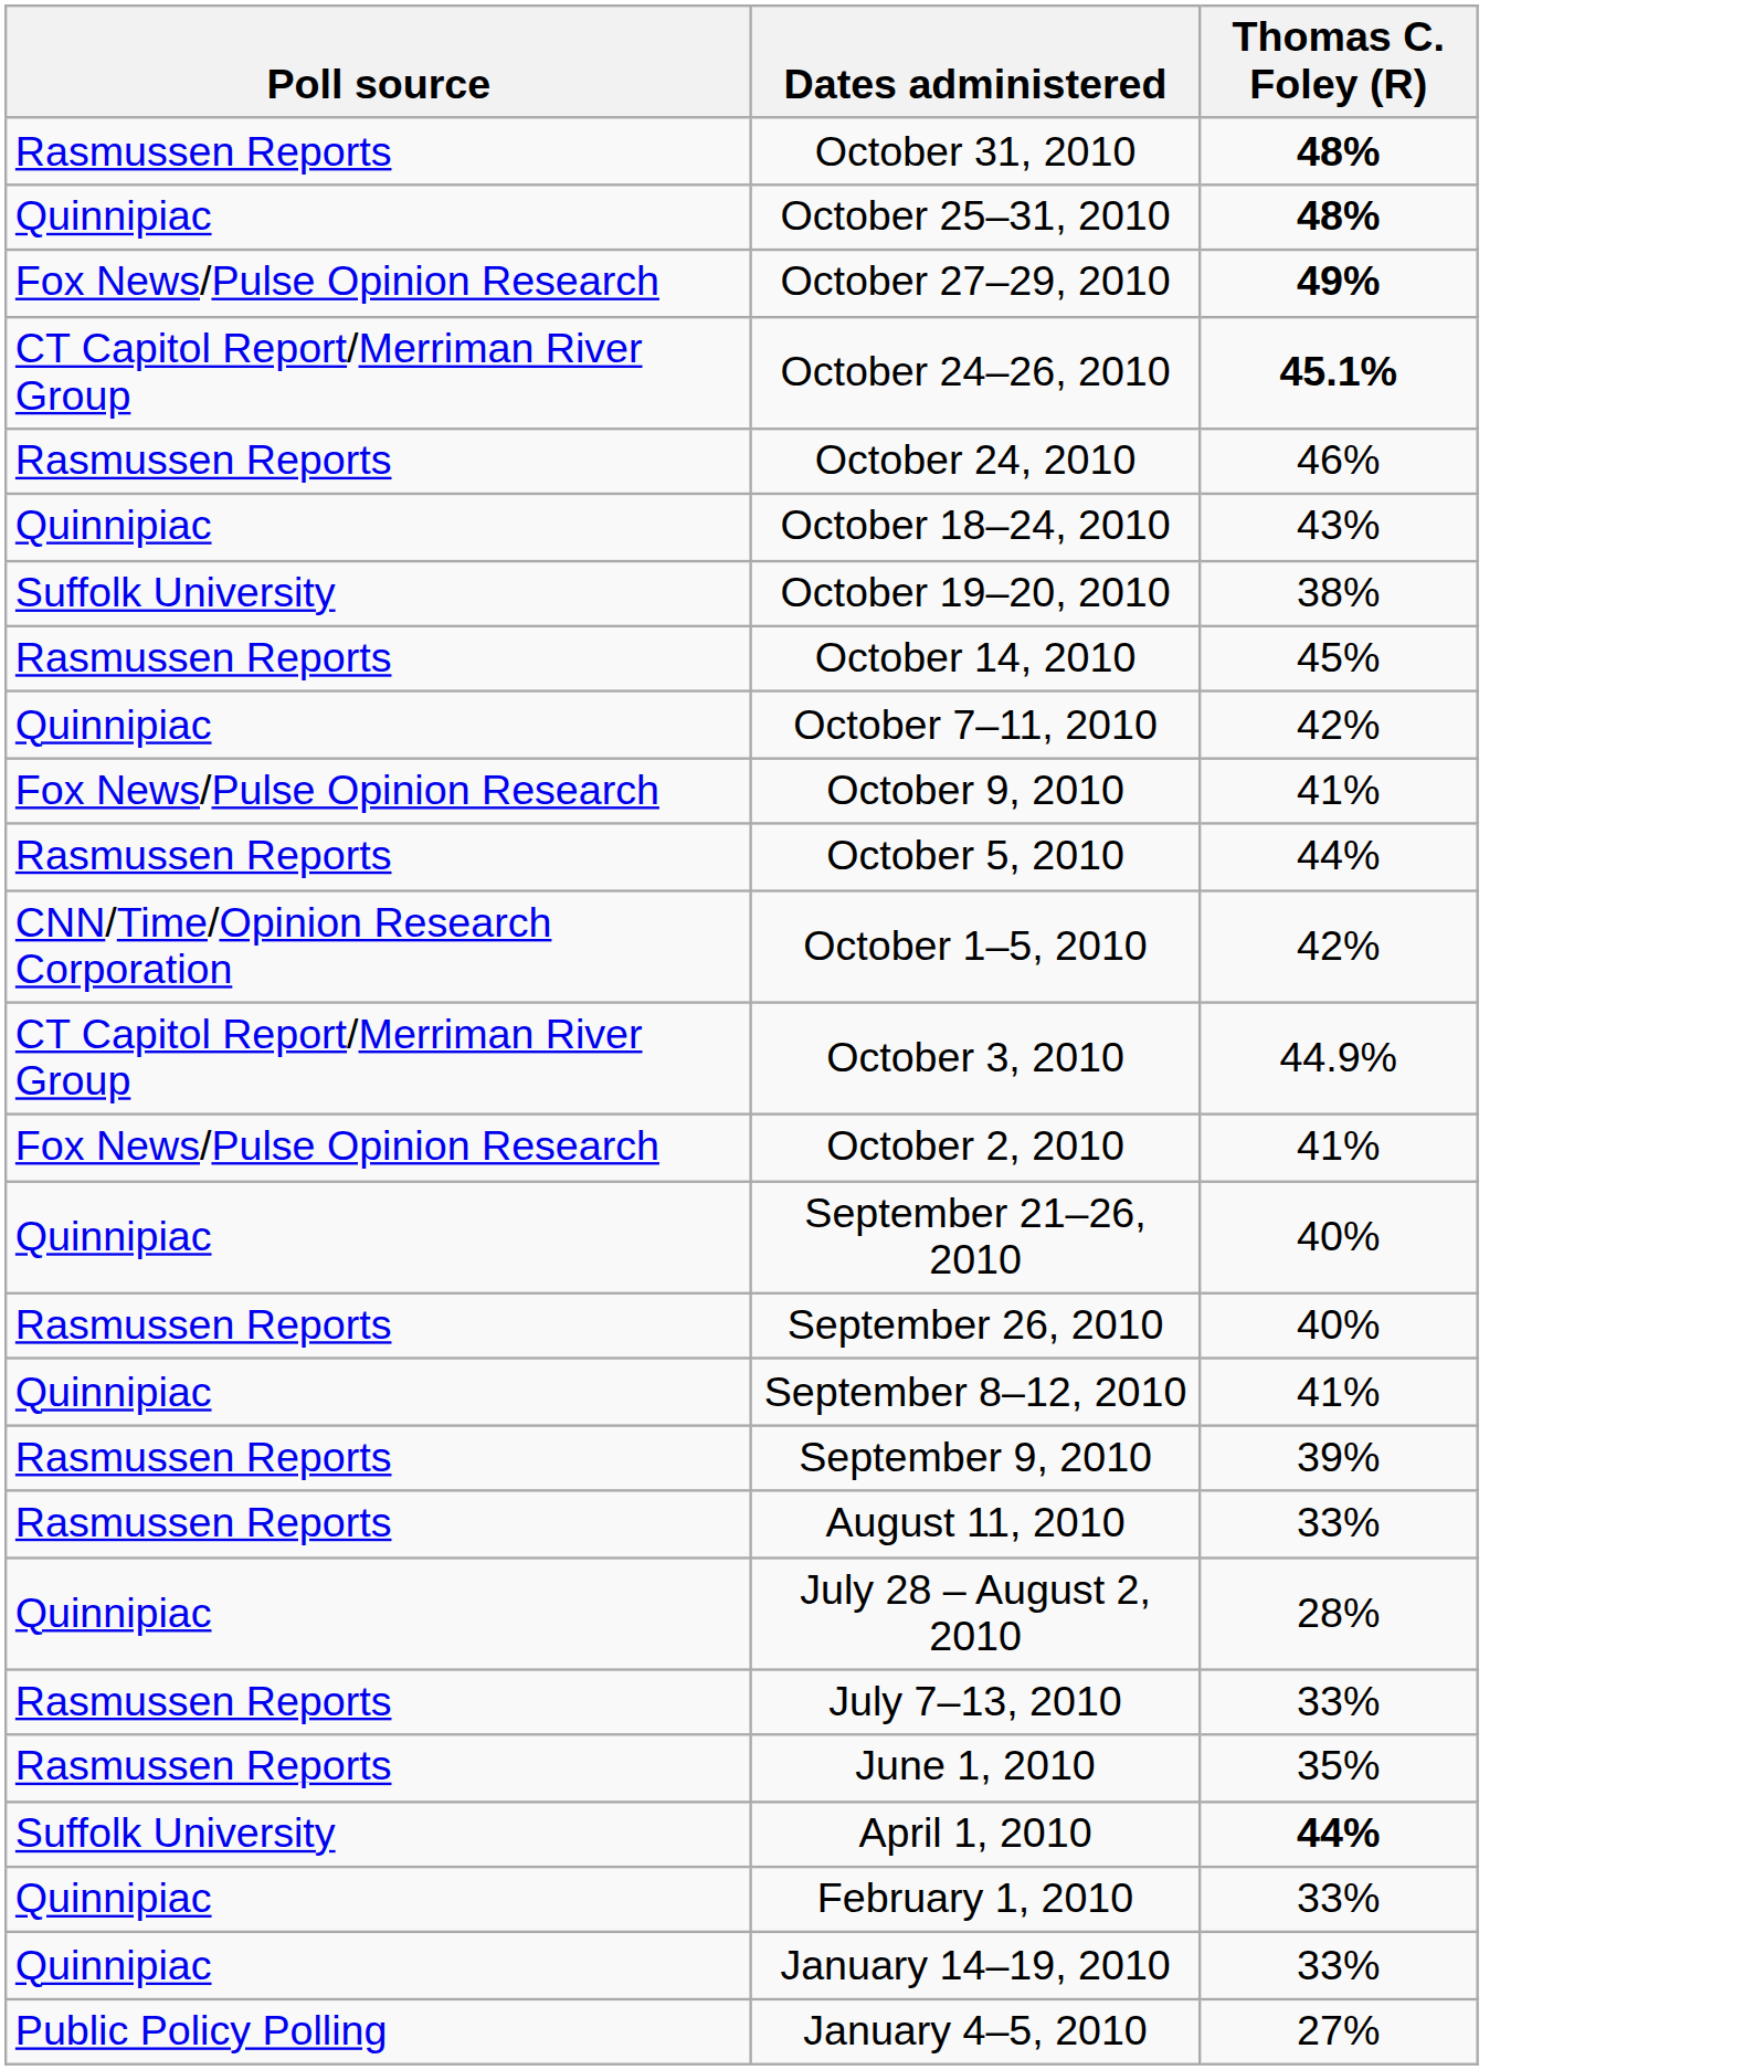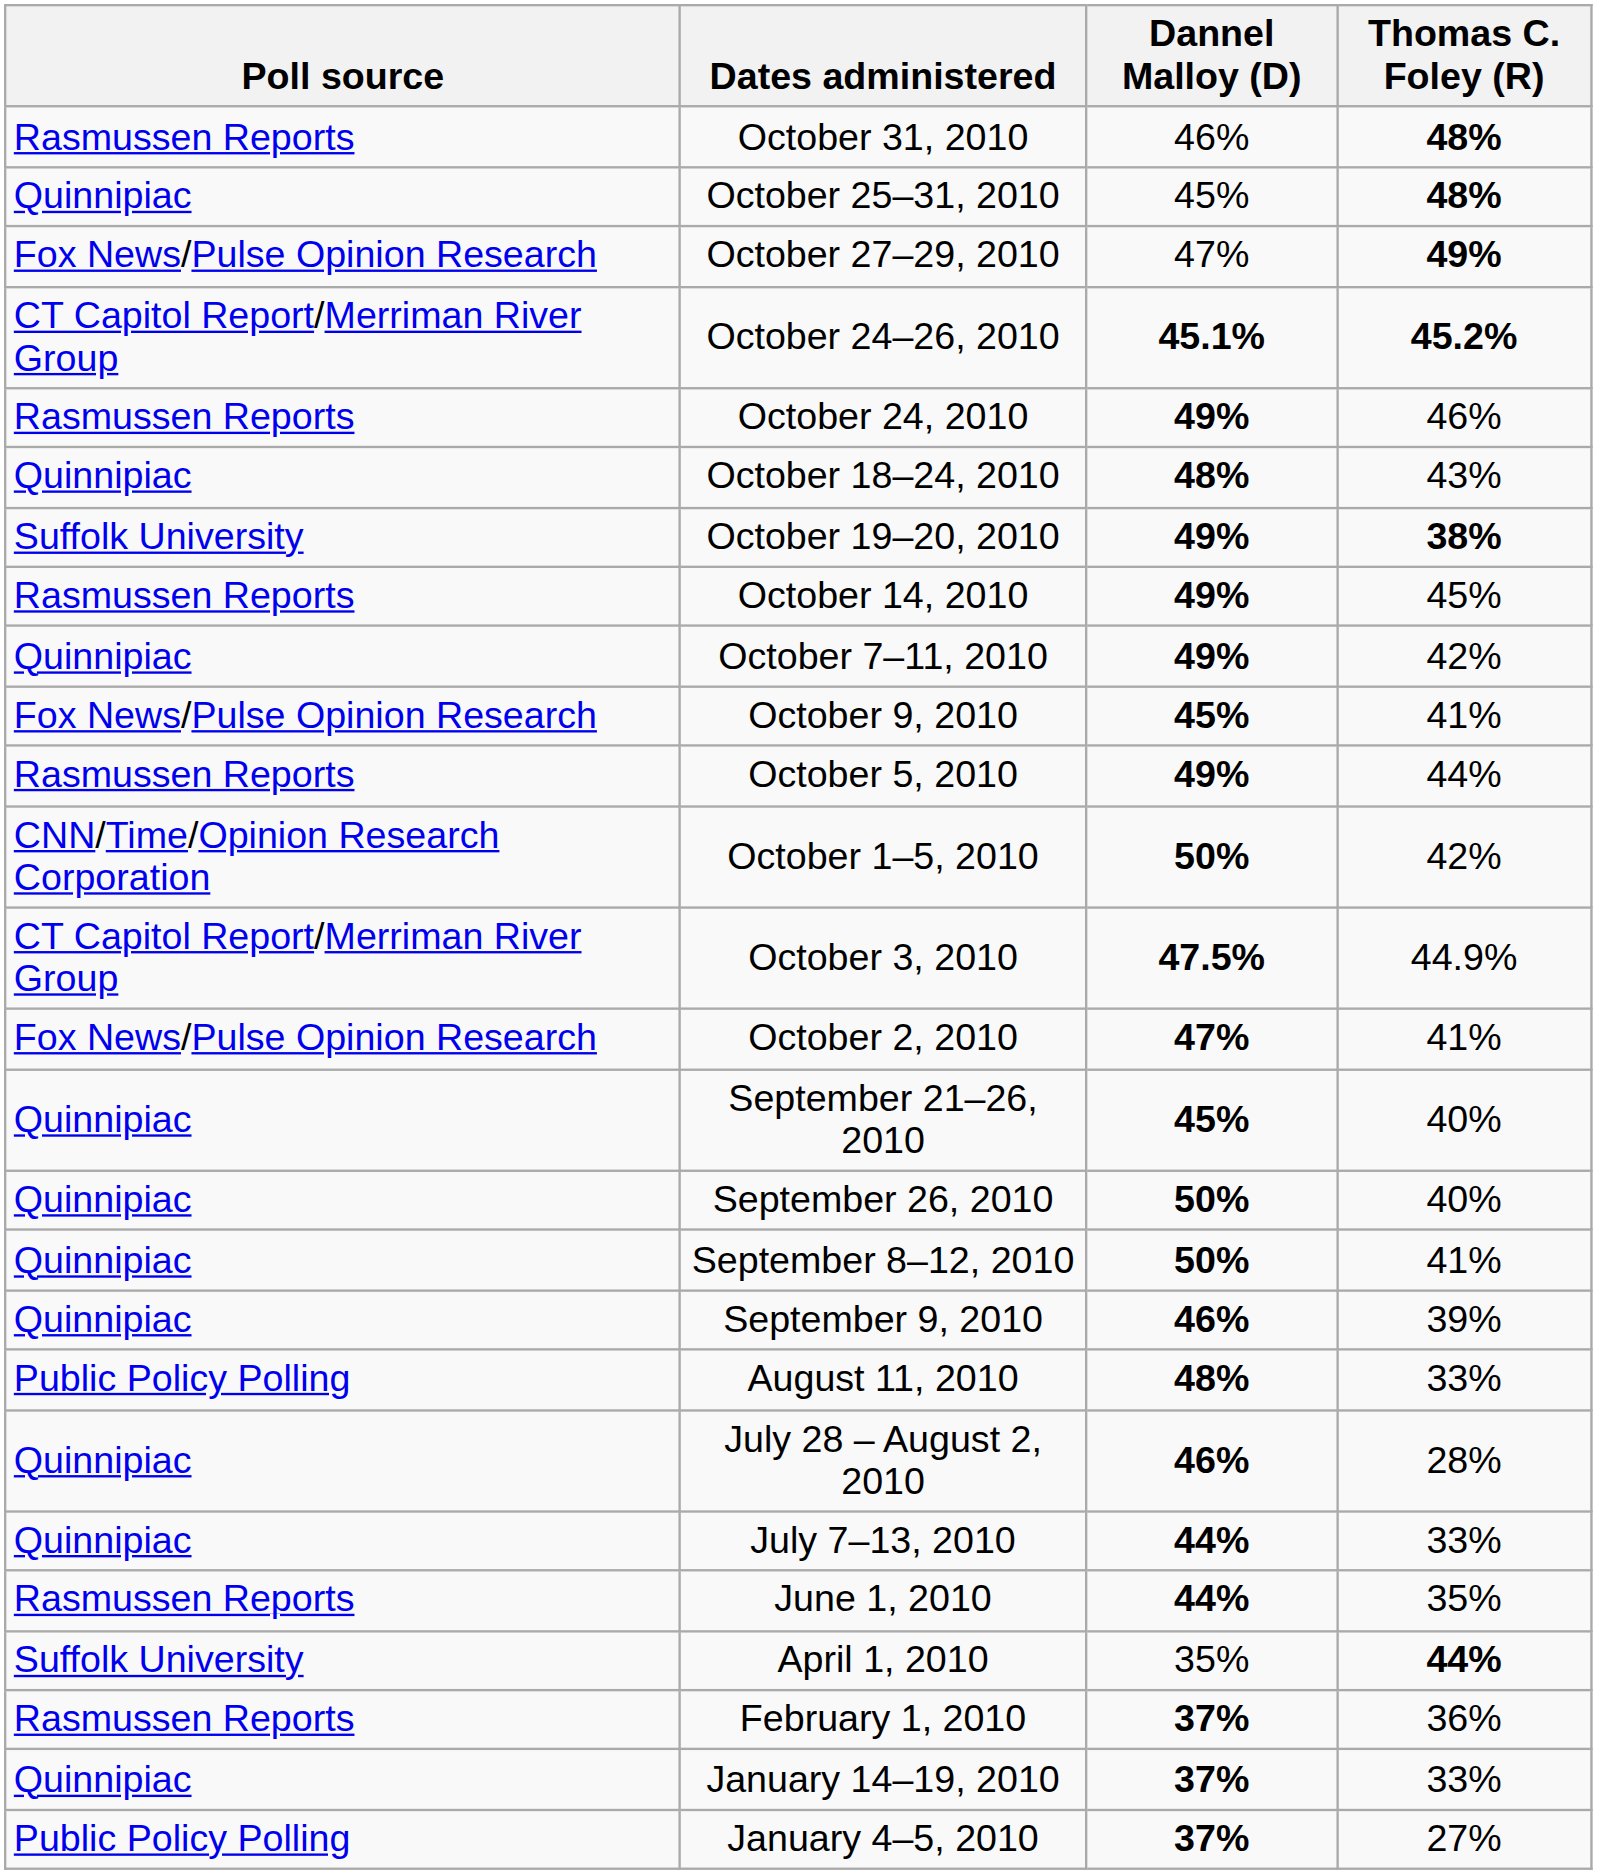+ column: Dannel Malloy (D) | 46% | 45% | 47% | 45.1% | 49% | 48% | 49% | 49% | 49% | 45% | 49% | 50% | 47.5% | 47% | 45% | 50% | 50% | 46% | 48% | 46% | 44% | 44% | 35% | 37% | 37% | 37%
October 24–26, 2010 | Thomas C. Foley (R): 45.1% -> 45.2%
October 19–20, 2010 | Thomas C. Foley (R): normal -> bold
September 26, 2010 | Poll source: Rasmussen Reports -> Quinnipiac
September 9, 2010 | Poll source: Rasmussen Reports -> Quinnipiac
August 11, 2010 | Poll source: Rasmussen Reports -> Public Policy Polling
July 7–13, 2010 | Poll source: Rasmussen Reports -> Quinnipiac
February 1, 2010 | Poll source: Quinnipiac -> Rasmussen Reports
February 1, 2010 | Thomas C. Foley (R): 33% -> 36%
